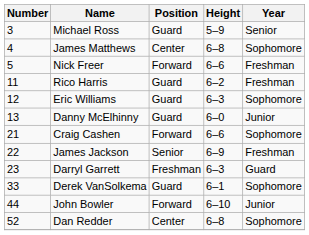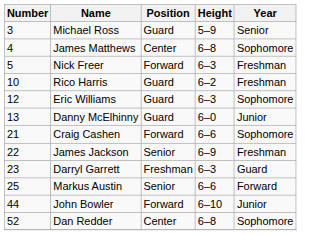Nick Freer | Height: 6–6 -> 6–3
Rico Harris | Number: 11 -> 10
+ row: 25 | Markus Austin | Senior | 6–6 | Forward
- row: 33 | Derek VanSolkema | Guard | 6–1 | Sophomore
